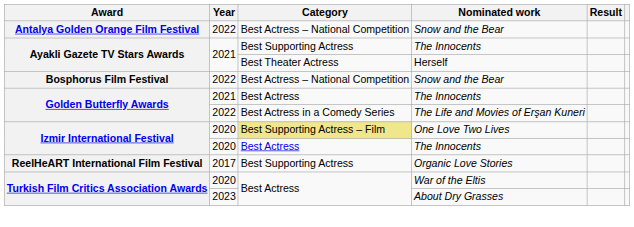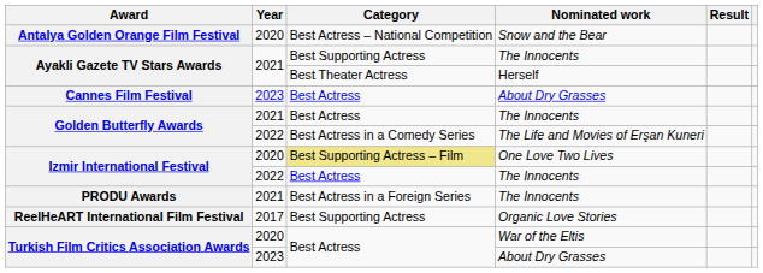Antalya Golden Orange Film Festival | Year: 2022 -> 2020
- row: Bosphorus Film Festival | 2022 | Best Actress – National Competition | Snow and the Bear
+ row: Cannes Film Festival | 2023 | Best Actress | About Dry Grasses
Izmir International Festival / The Innocents | Year: 2020 -> 2022
+ row: PRODU Awards | 2021 | Best Actress in a Foreign Series | The Innocents
